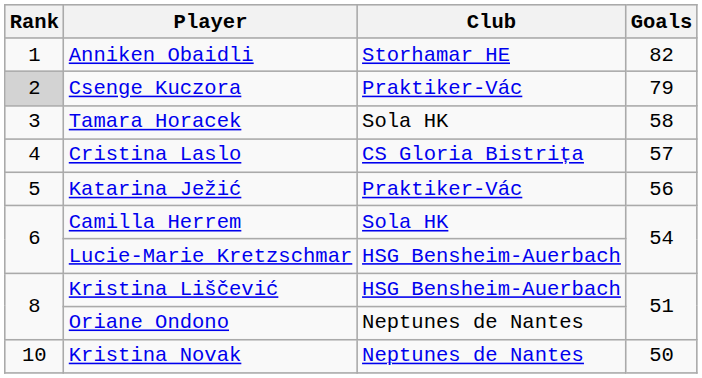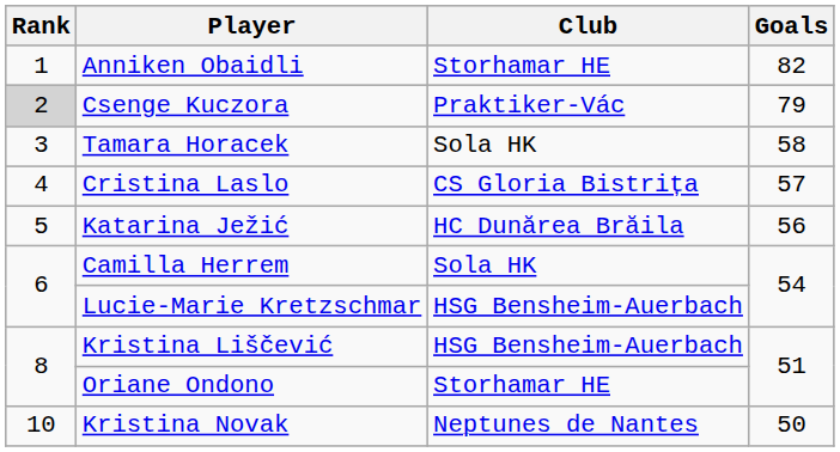Katarina Ježić | Club: Praktiker-Vác -> HC Dunărea Brăila
Oriane Ondono | Club: Neptunes de Nantes -> Storhamar HE
